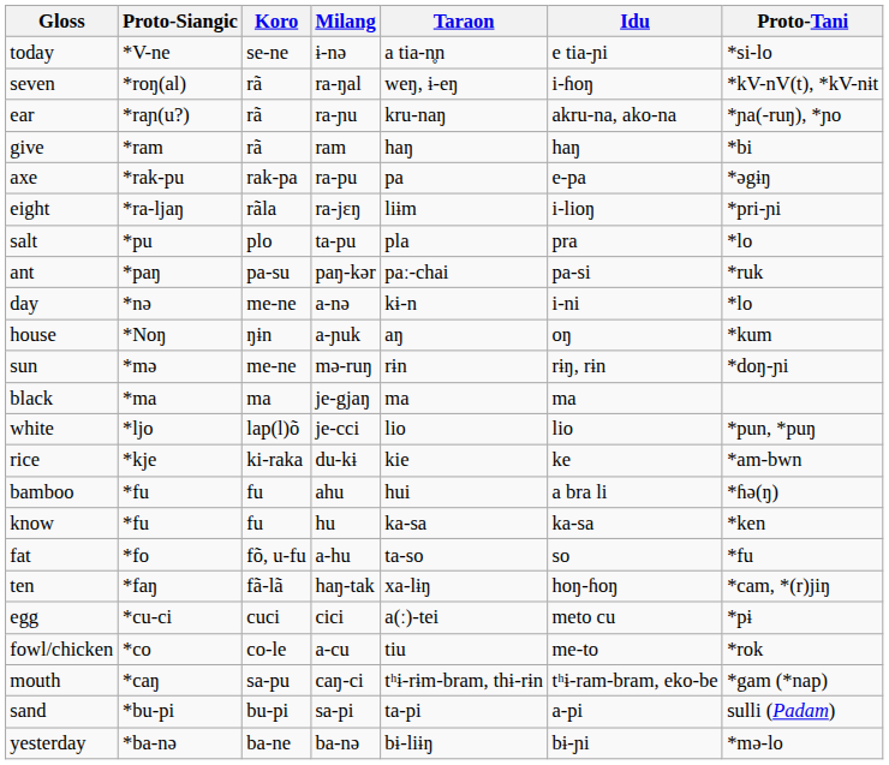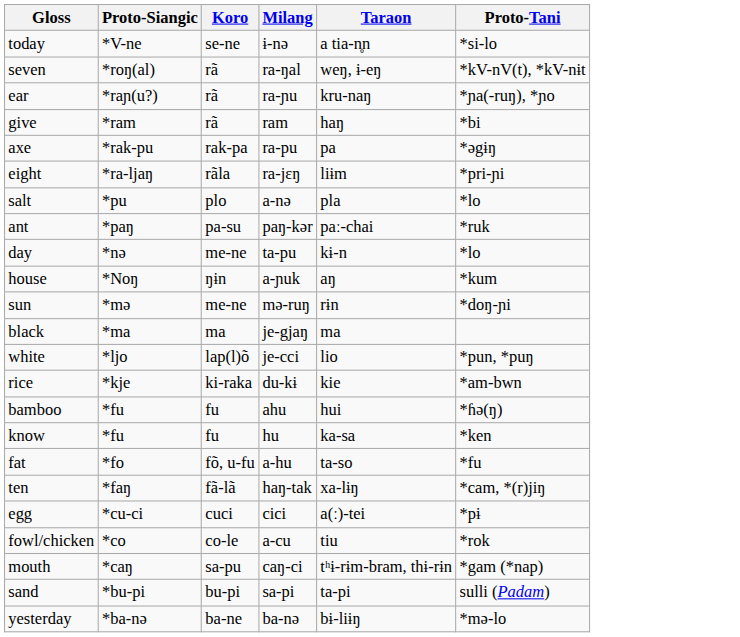- column: Idu | e tia-ɲi | i-ɦoŋ | akru-na, ako-na | haŋ | e-pa | i-lioŋ | pra | pa-si | i-ni | oŋ | rɨŋ, rɨn | ma | lio | ke | a bra li | ka-sa | so | hoŋ-ɦoŋ | meto cu | me-to | tʰɨ-ram-bram, eko-be | a-pi | bɨ-ɲi
salt | Milang: ta-pu -> a-nə
day | Milang: a-nə -> ta-pu
